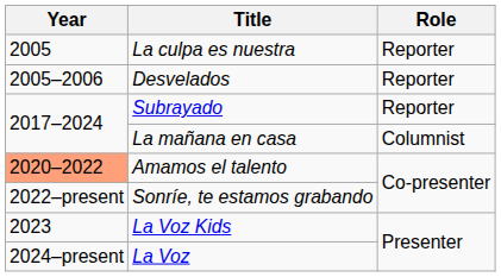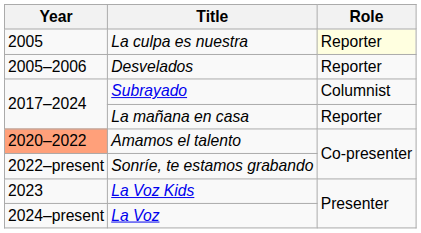La culpa es nuestra | Role: no background -> lightyellow background
Subrayado | Role: Reporter -> Columnist
La mañana en casa | Role: Columnist -> Reporter
